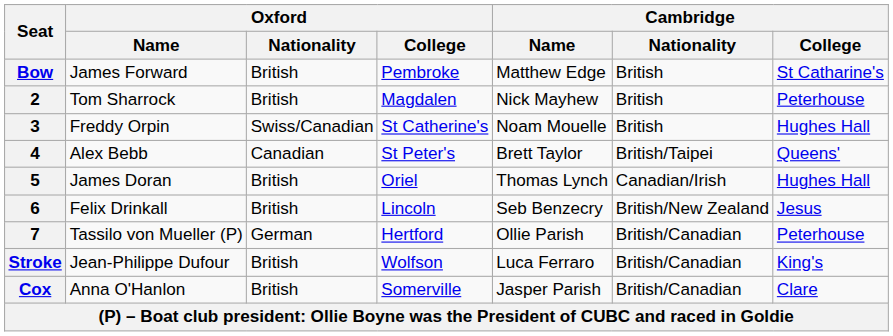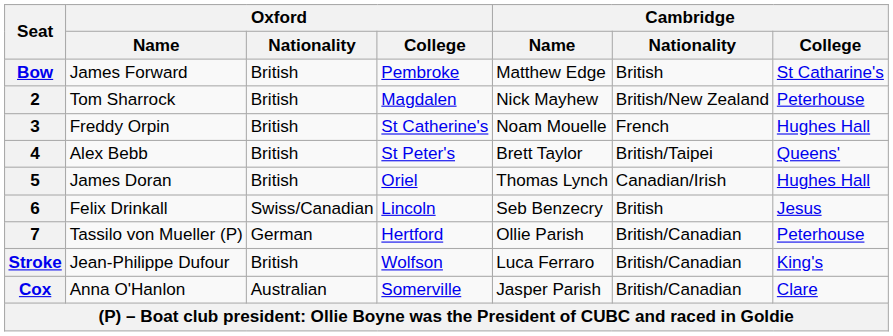2 | Cambridge / Nationality: British -> British/New Zealand
3 | Oxford / Nationality: Swiss/Canadian -> British
3 | Cambridge / Nationality: British -> French
4 | Oxford / Nationality: Canadian -> British
6 | Oxford / Nationality: British -> Swiss/Canadian
6 | Cambridge / Nationality: British/New Zealand -> British
Cox | Oxford / Nationality: British -> Australian
